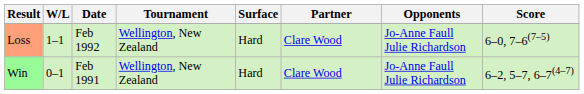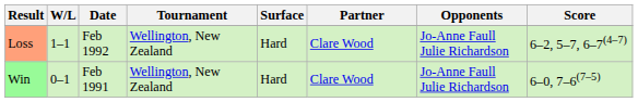Loss | Score: 6–0, 7–6(7–5) -> 6–2, 5–7, 6–7(4–7)
Win | Score: 6–2, 5–7, 6–7(4–7) -> 6–0, 7–6(7–5)
